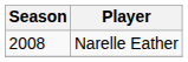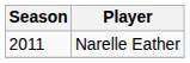Narelle Eather | Season: 2008 -> 2011
